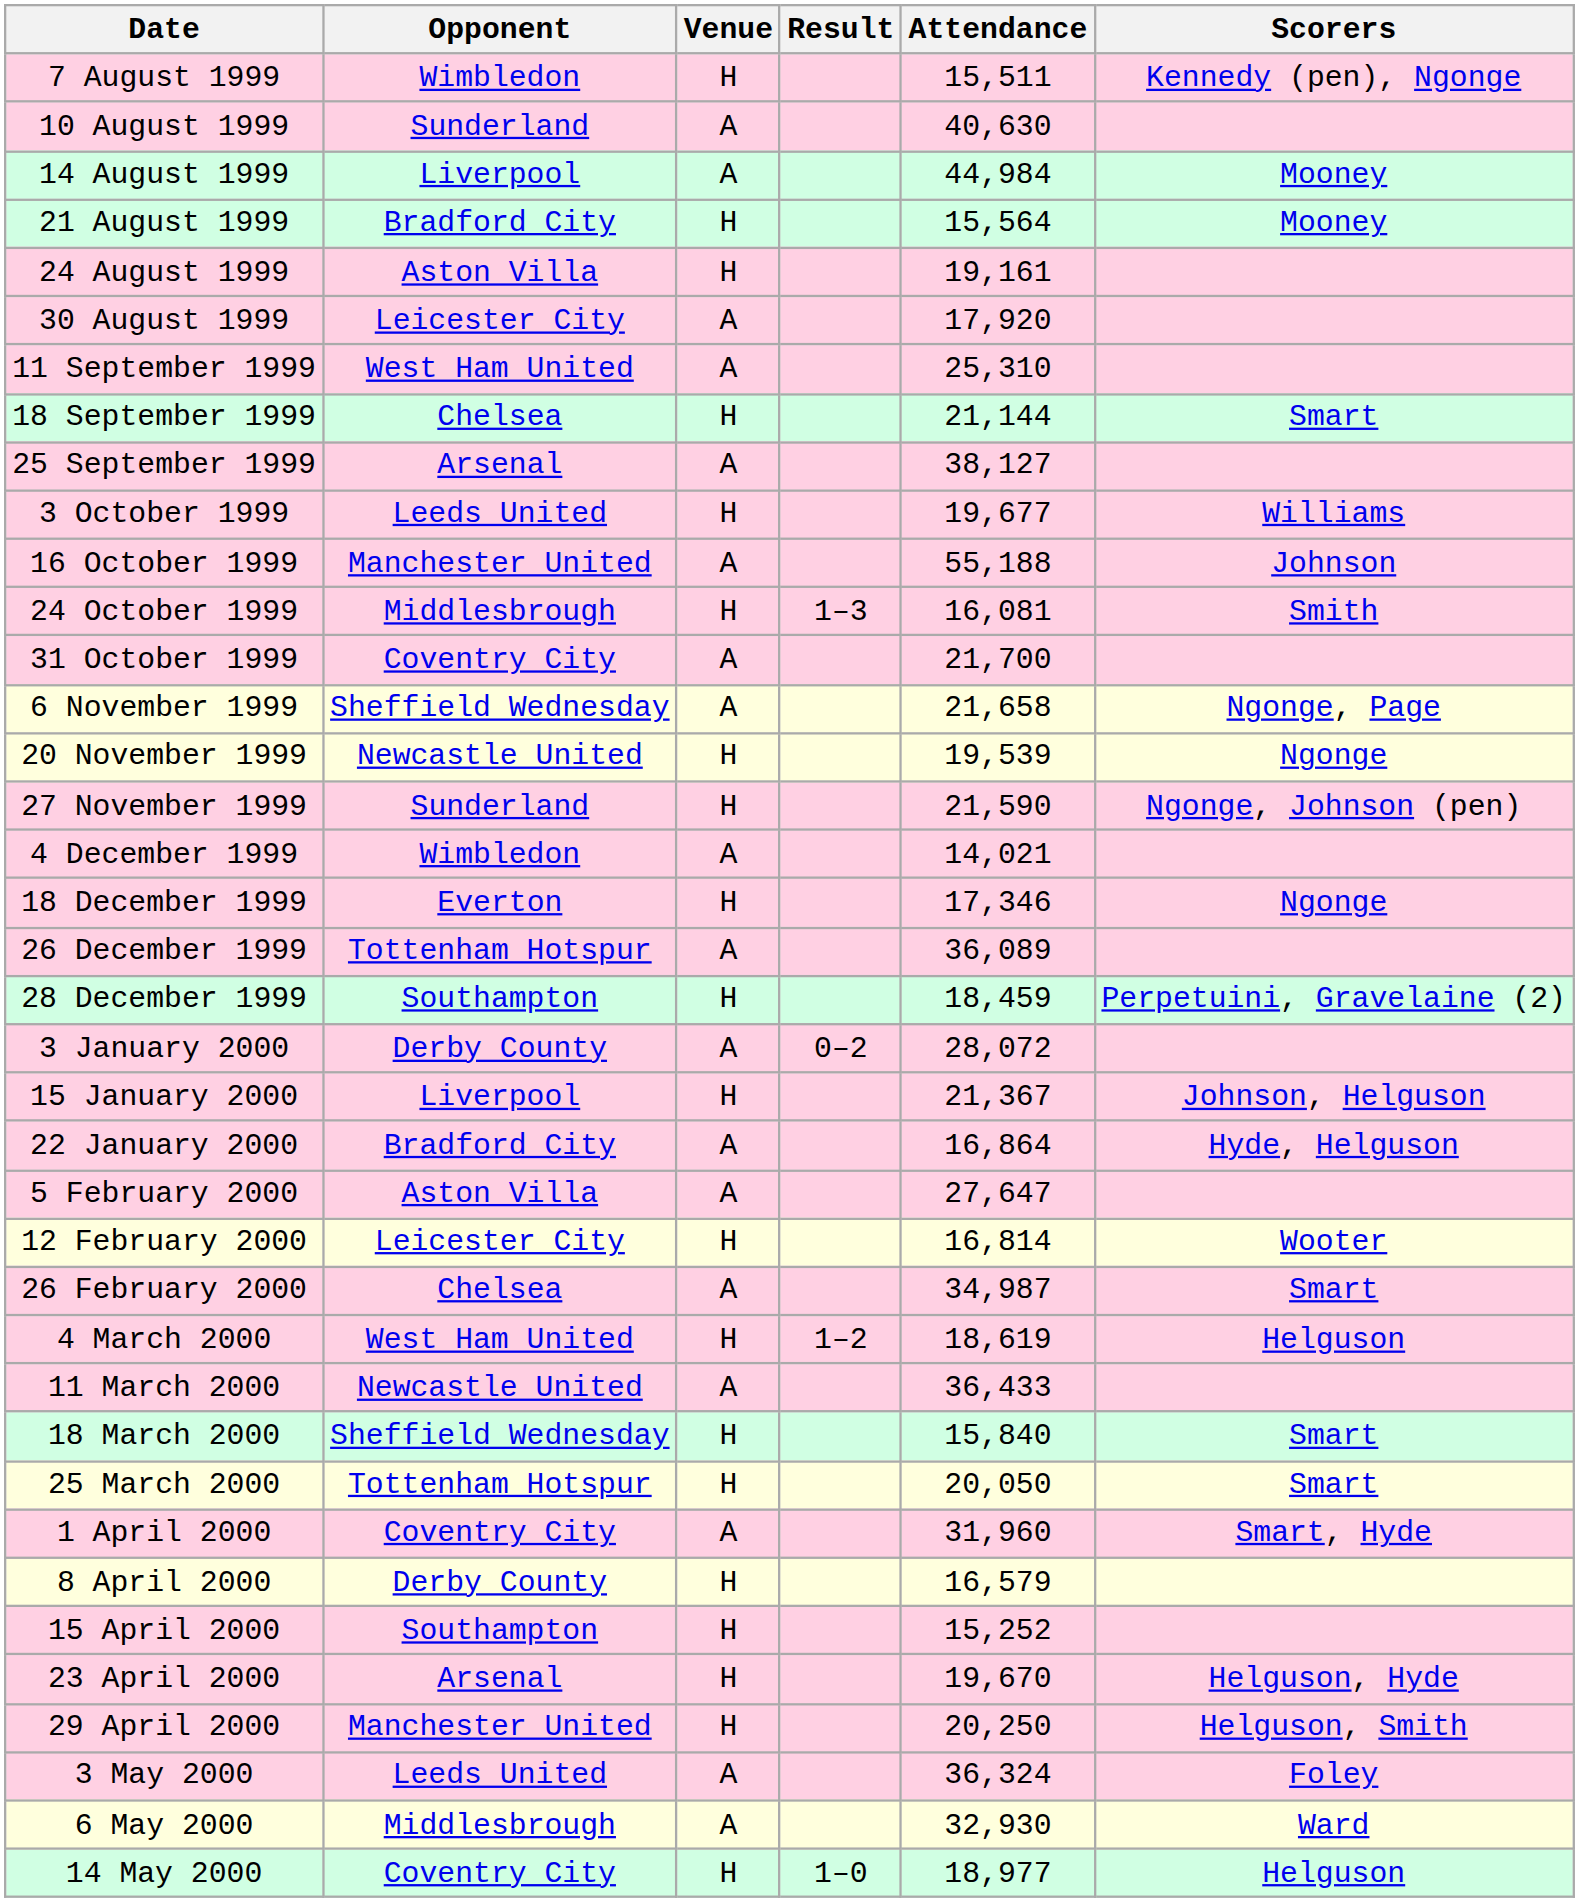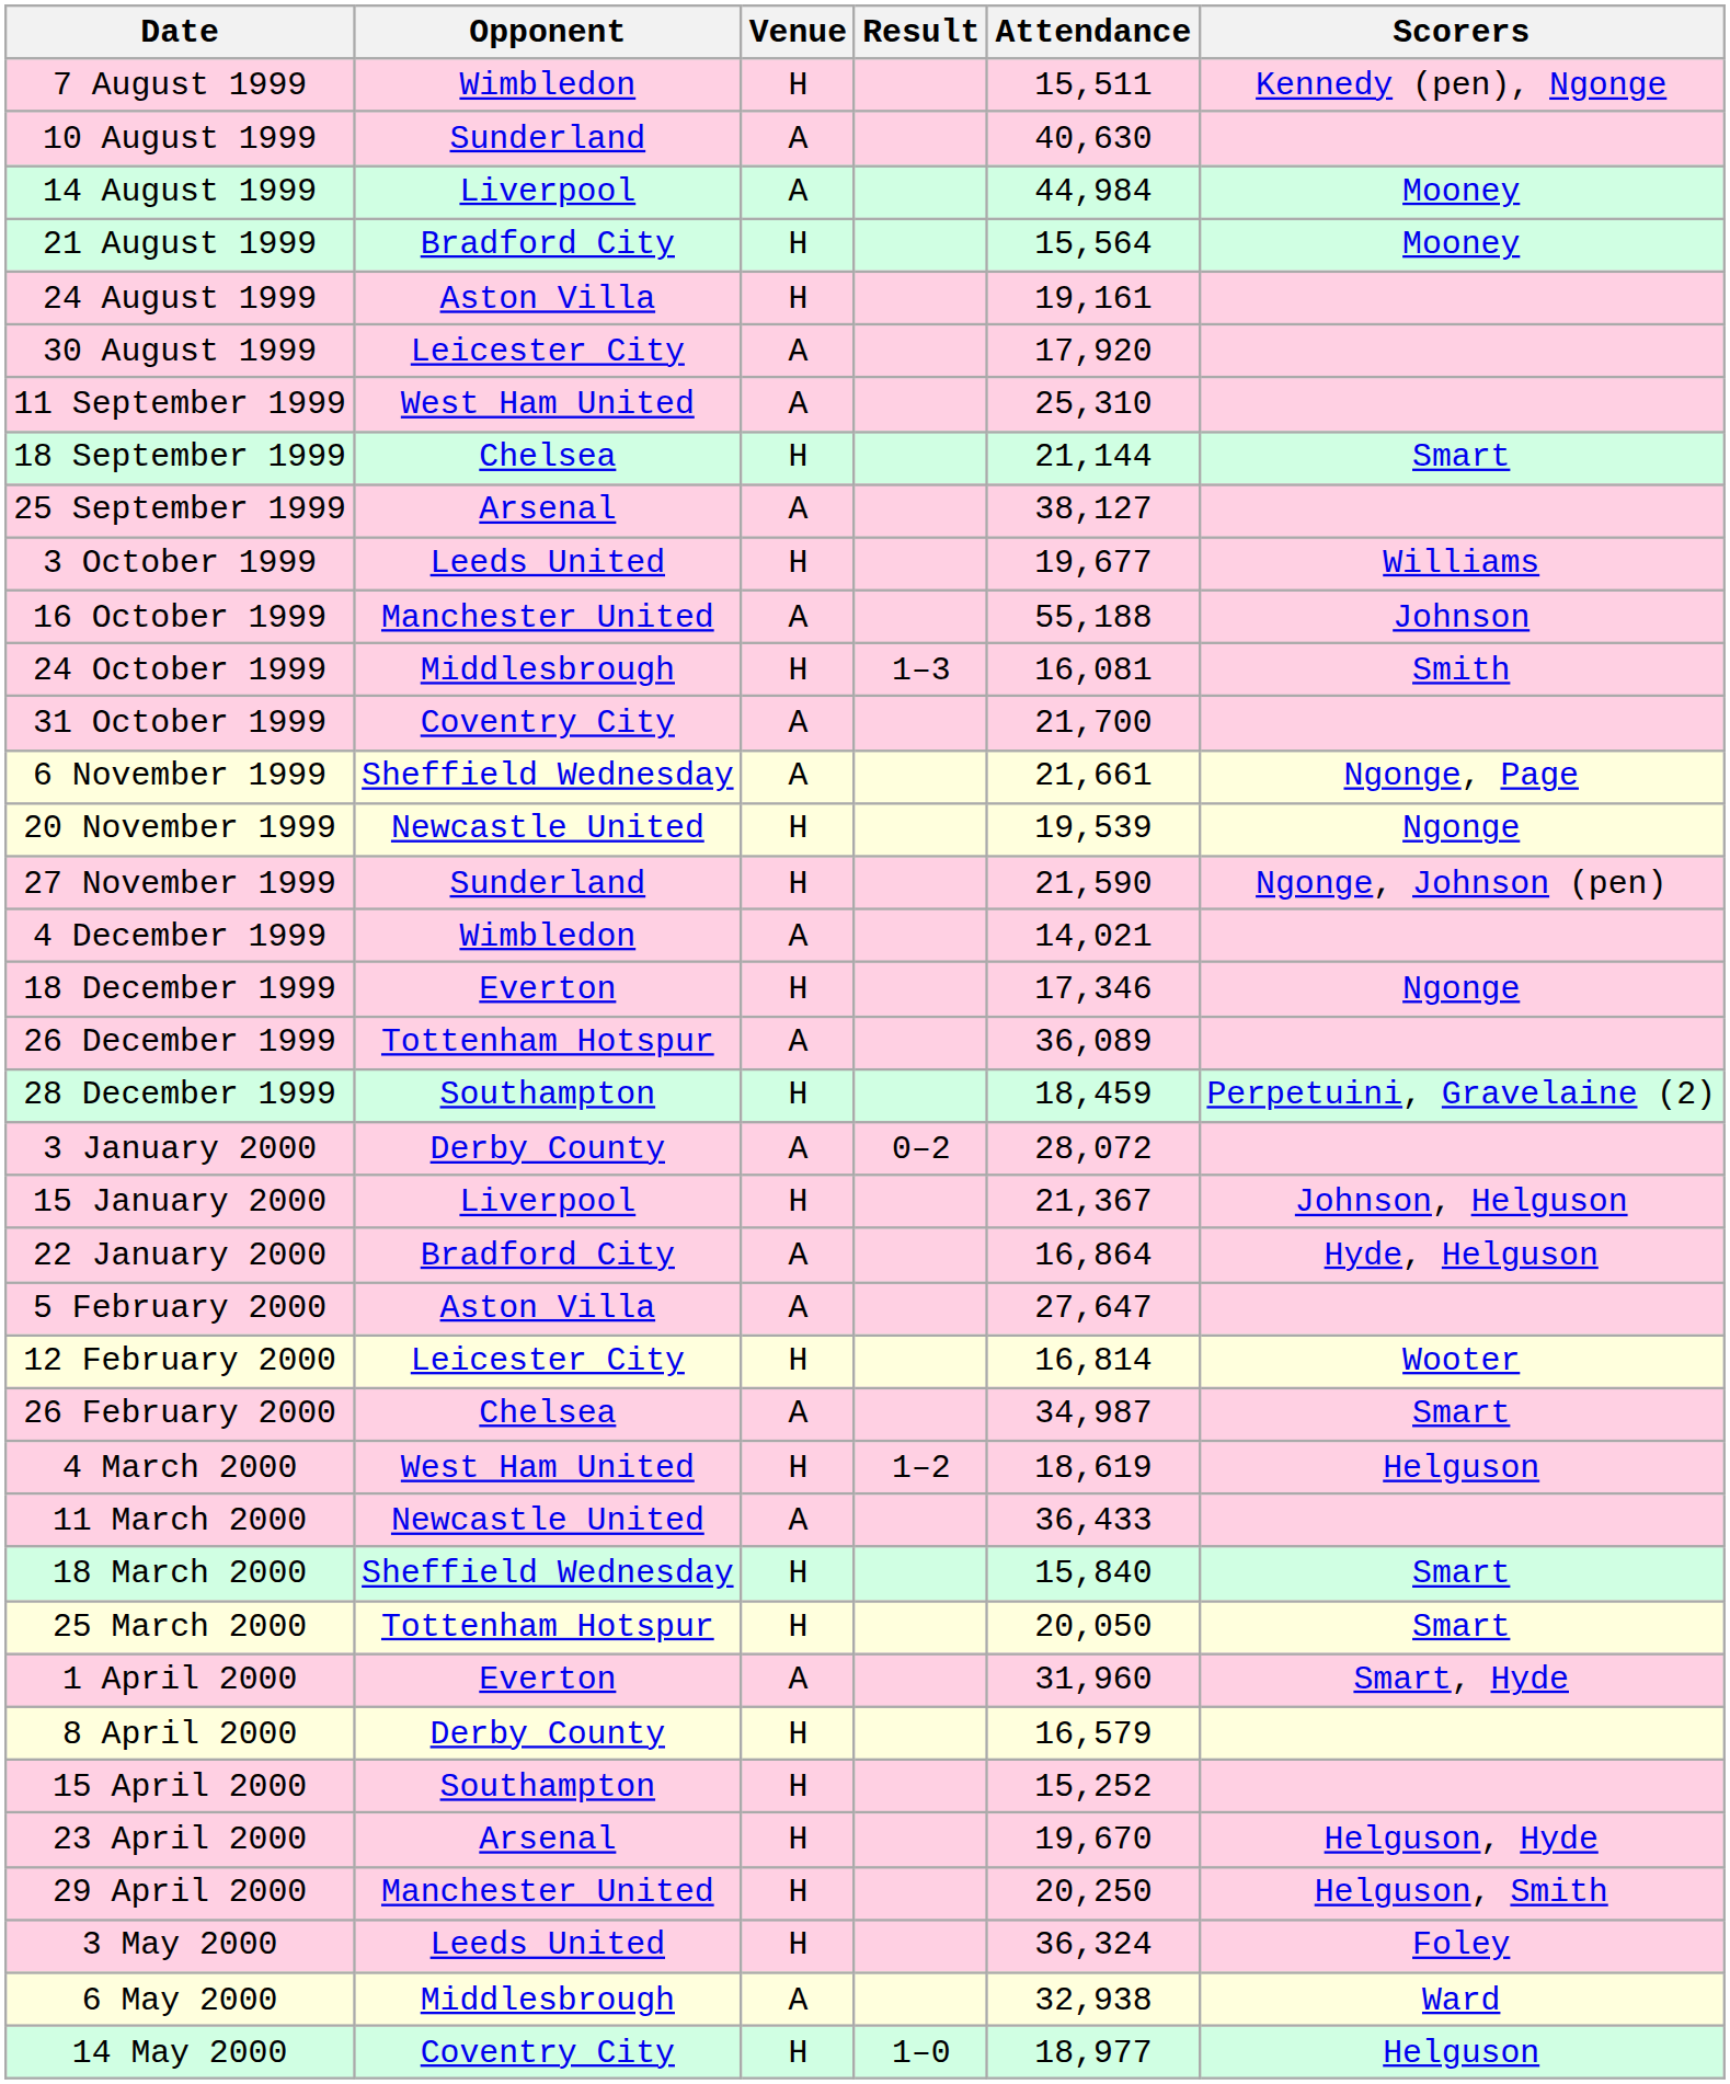6 November 1999 | Attendance: 21,658 -> 21,661
1 April 2000 | Opponent: Coventry City -> Everton
3 May 2000 | Venue: A -> H
6 May 2000 | Attendance: 32,930 -> 32,938
